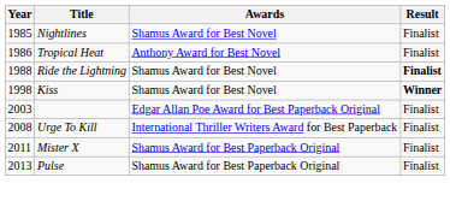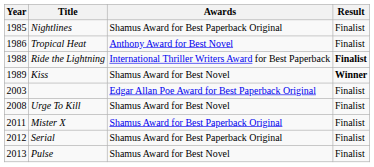Nightlines | Awards: Shamus Award for Best Novel -> Shamus Award for Best Paperback Original
Ride the Lightning | Awards: Shamus Award for Best Novel -> International Thriller Writers Award for Best Paperback
Kiss | Year: 1998 -> 1989
Urge To Kill | Awards: International Thriller Writers Award for Best Paperback -> Shamus Award for Best Novel
+ row: 2012 | Serial | Shamus Award for Best Paperback Original | Finalist
Pulse | Awards: Shamus Award for Best Paperback Original -> Shamus Award for Best Novel
